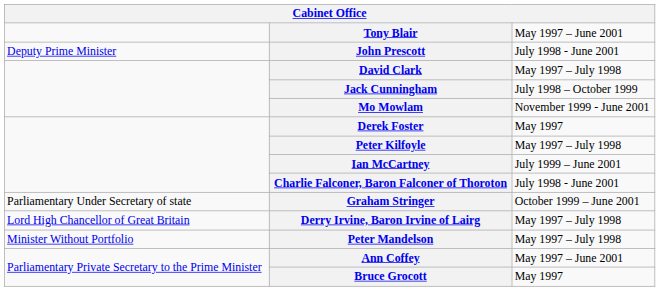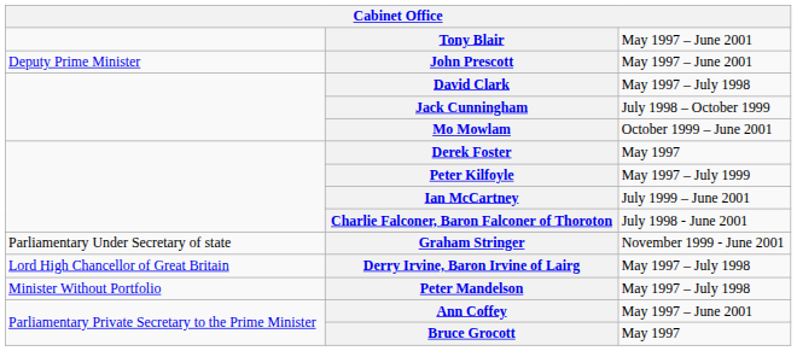John Prescott | column 3: July 1998 - June 2001 -> May 1997 – June 2001
Mo Mowlam | column 3: November 1999 - June 2001 -> October 1999 – June 2001
Peter Kilfoyle | column 3: May 1997 – July 1998 -> May 1997 – July 1999
Graham Stringer | column 3: October 1999 – June 2001 -> November 1999 - June 2001
